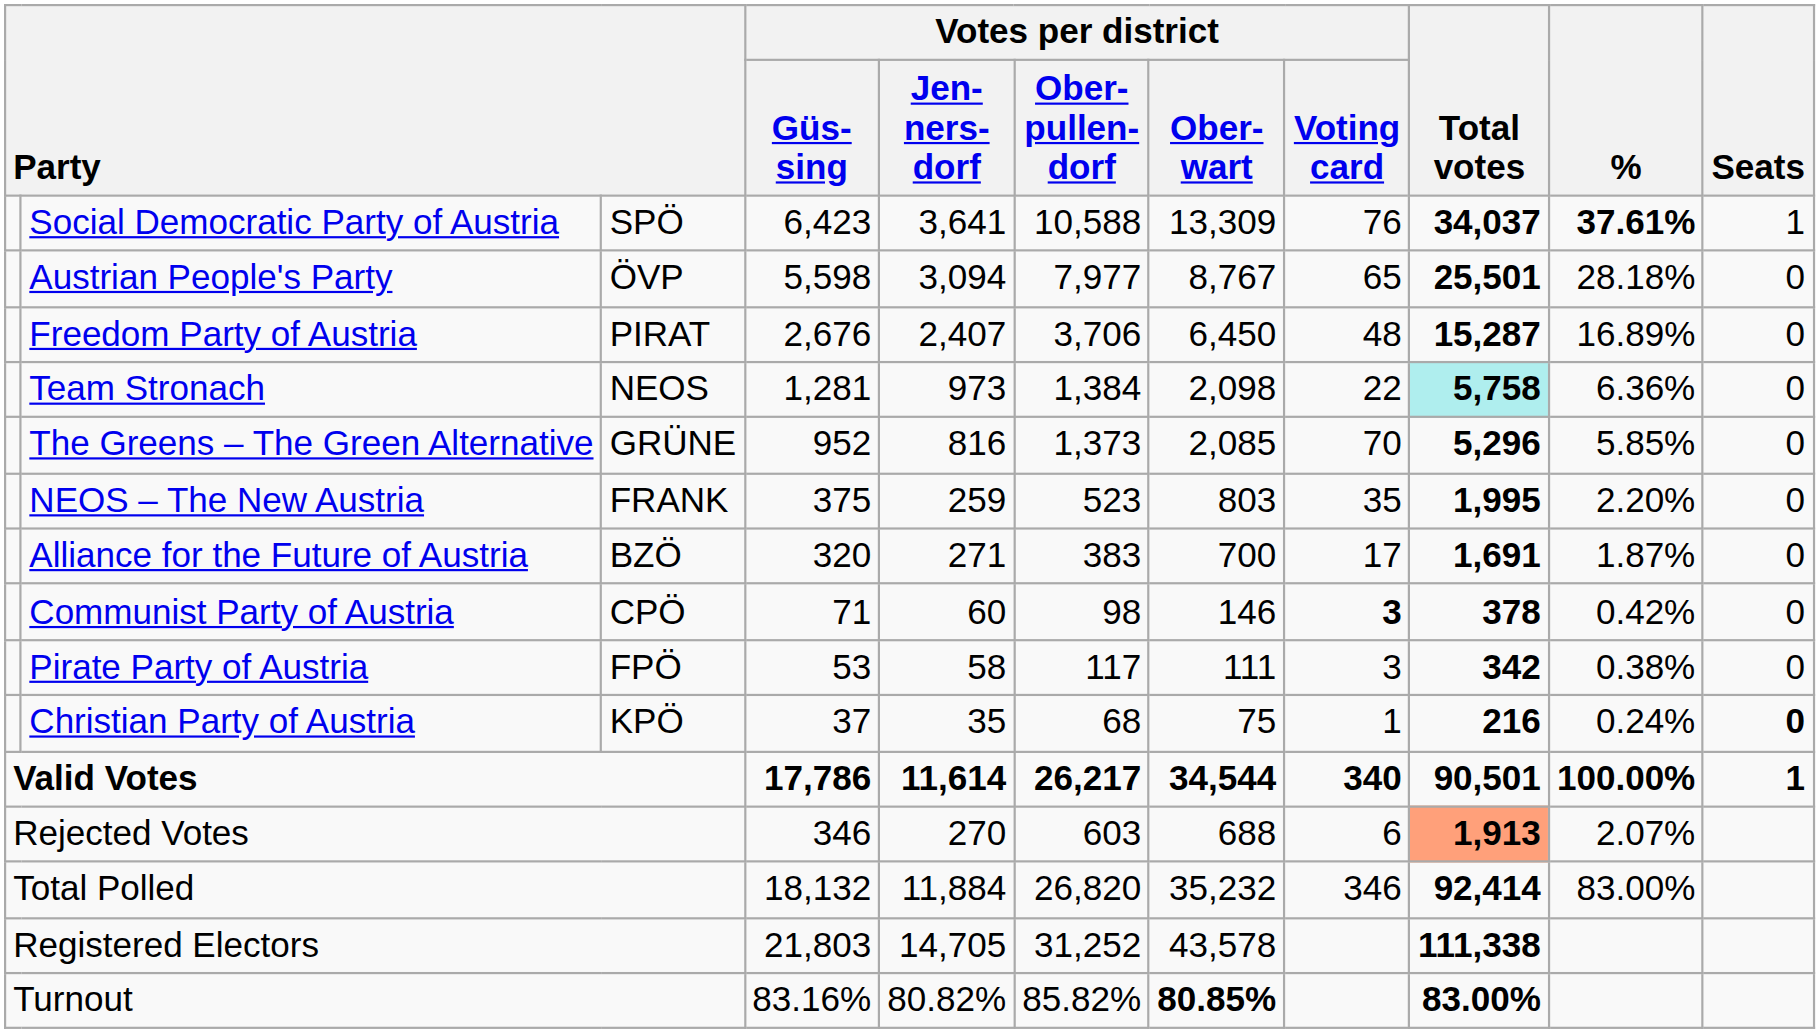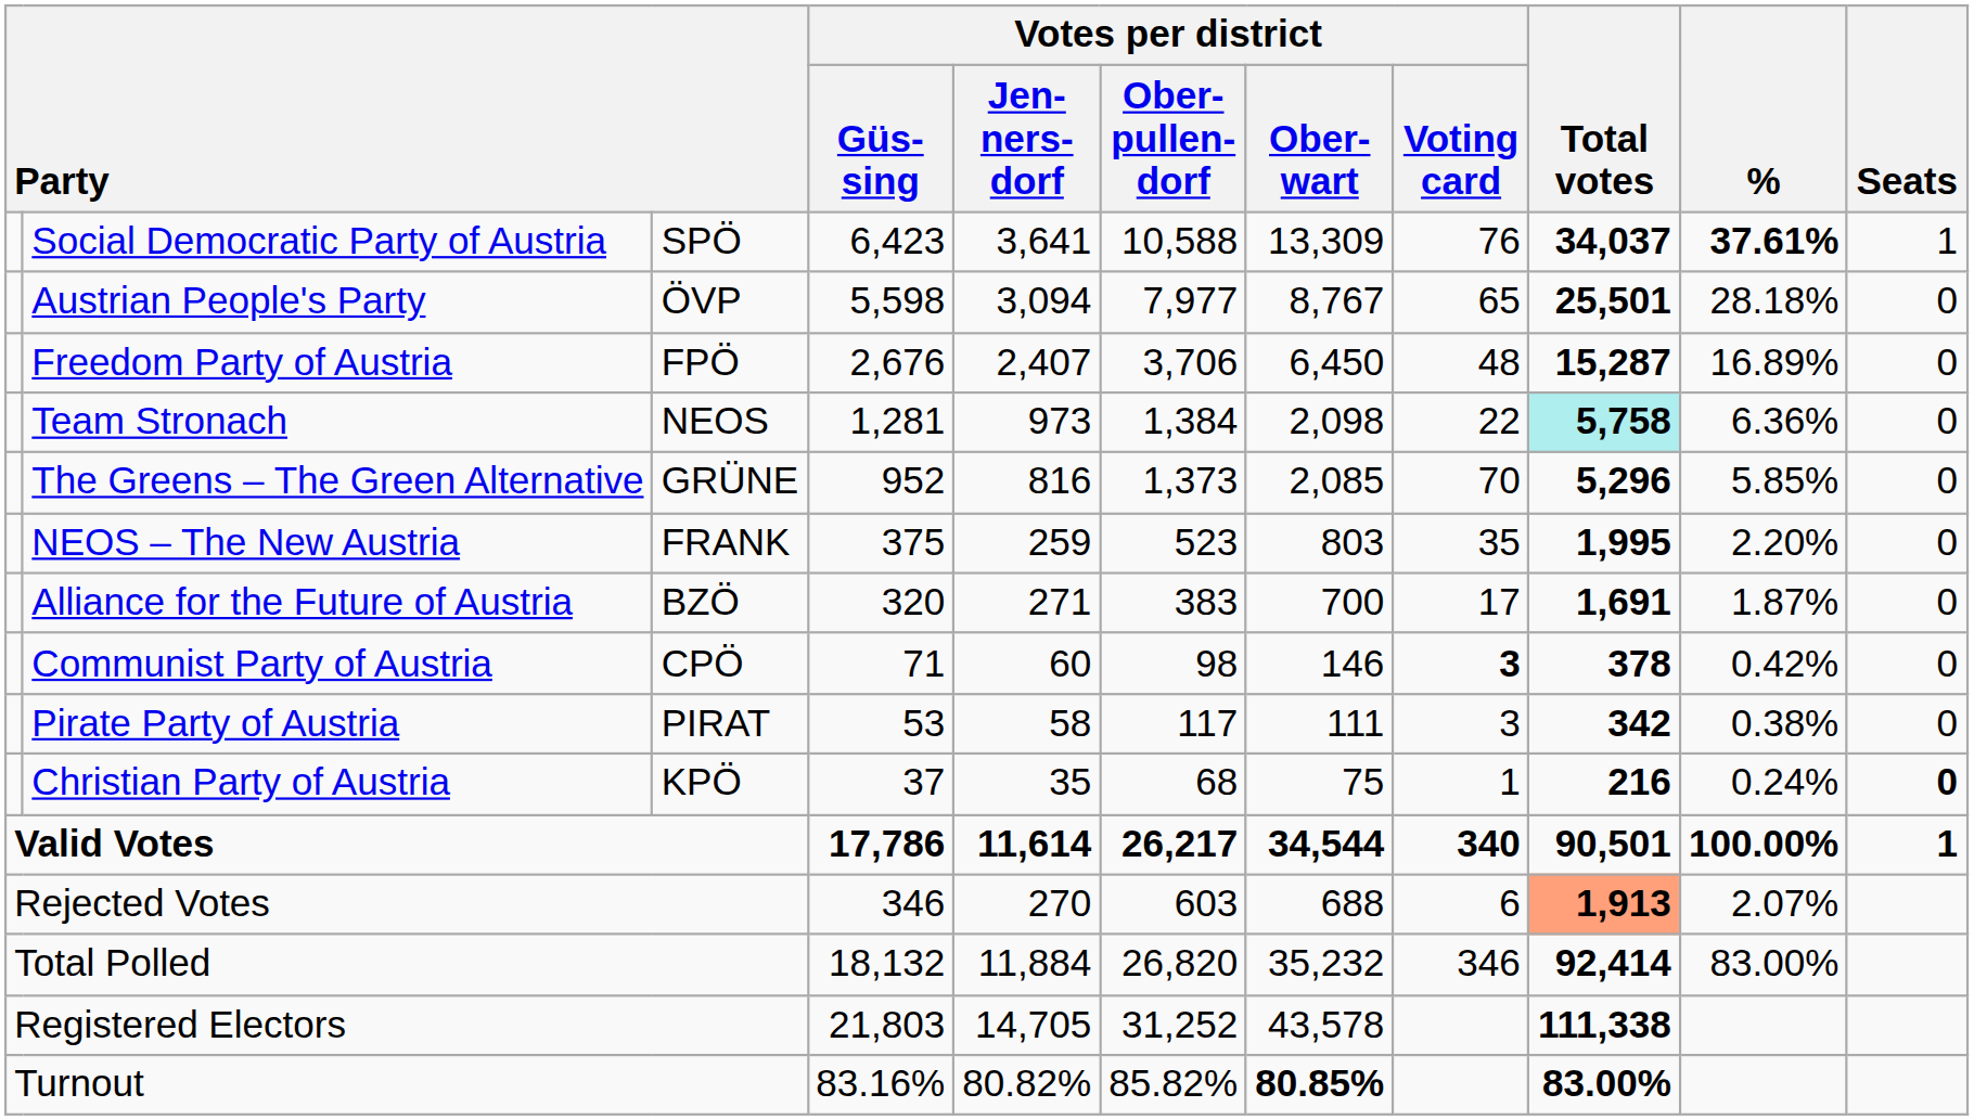Freedom Party of Austria | column 3: PIRAT -> FPÖ
Pirate Party of Austria | column 3: FPÖ -> PIRAT
